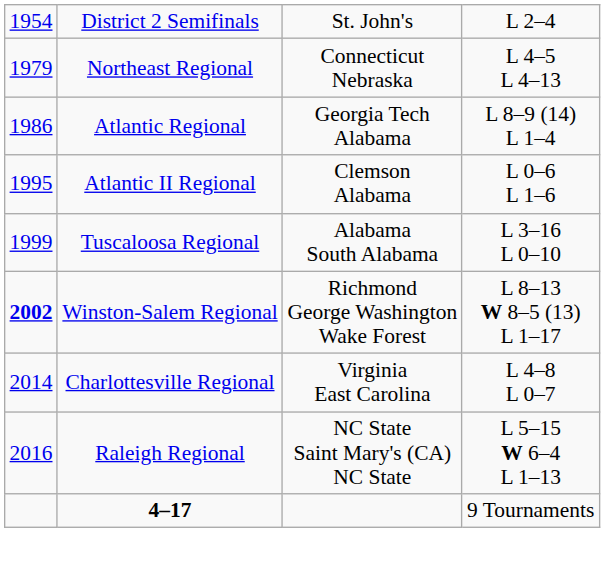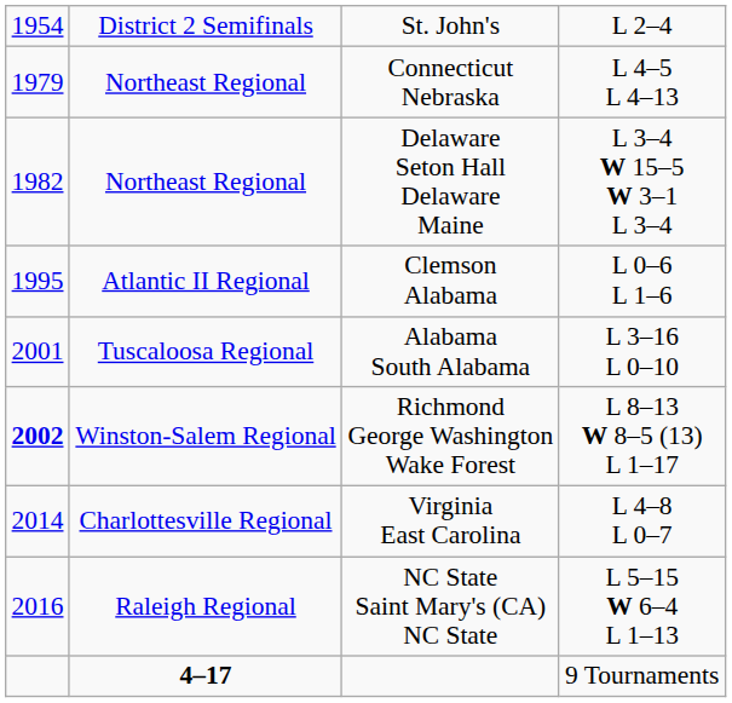+ row: 1982 | Northeast Regional | Delaware Seton Hall Delaware Maine | L 3–4 W 15–5 W 3–1 L 3–4
- row: 1986 | Atlantic Regional | Georgia Tech Alabama | L 8–9 (14) L 1–4
Alabama South Alabama | column 1: 1999 -> 2001
